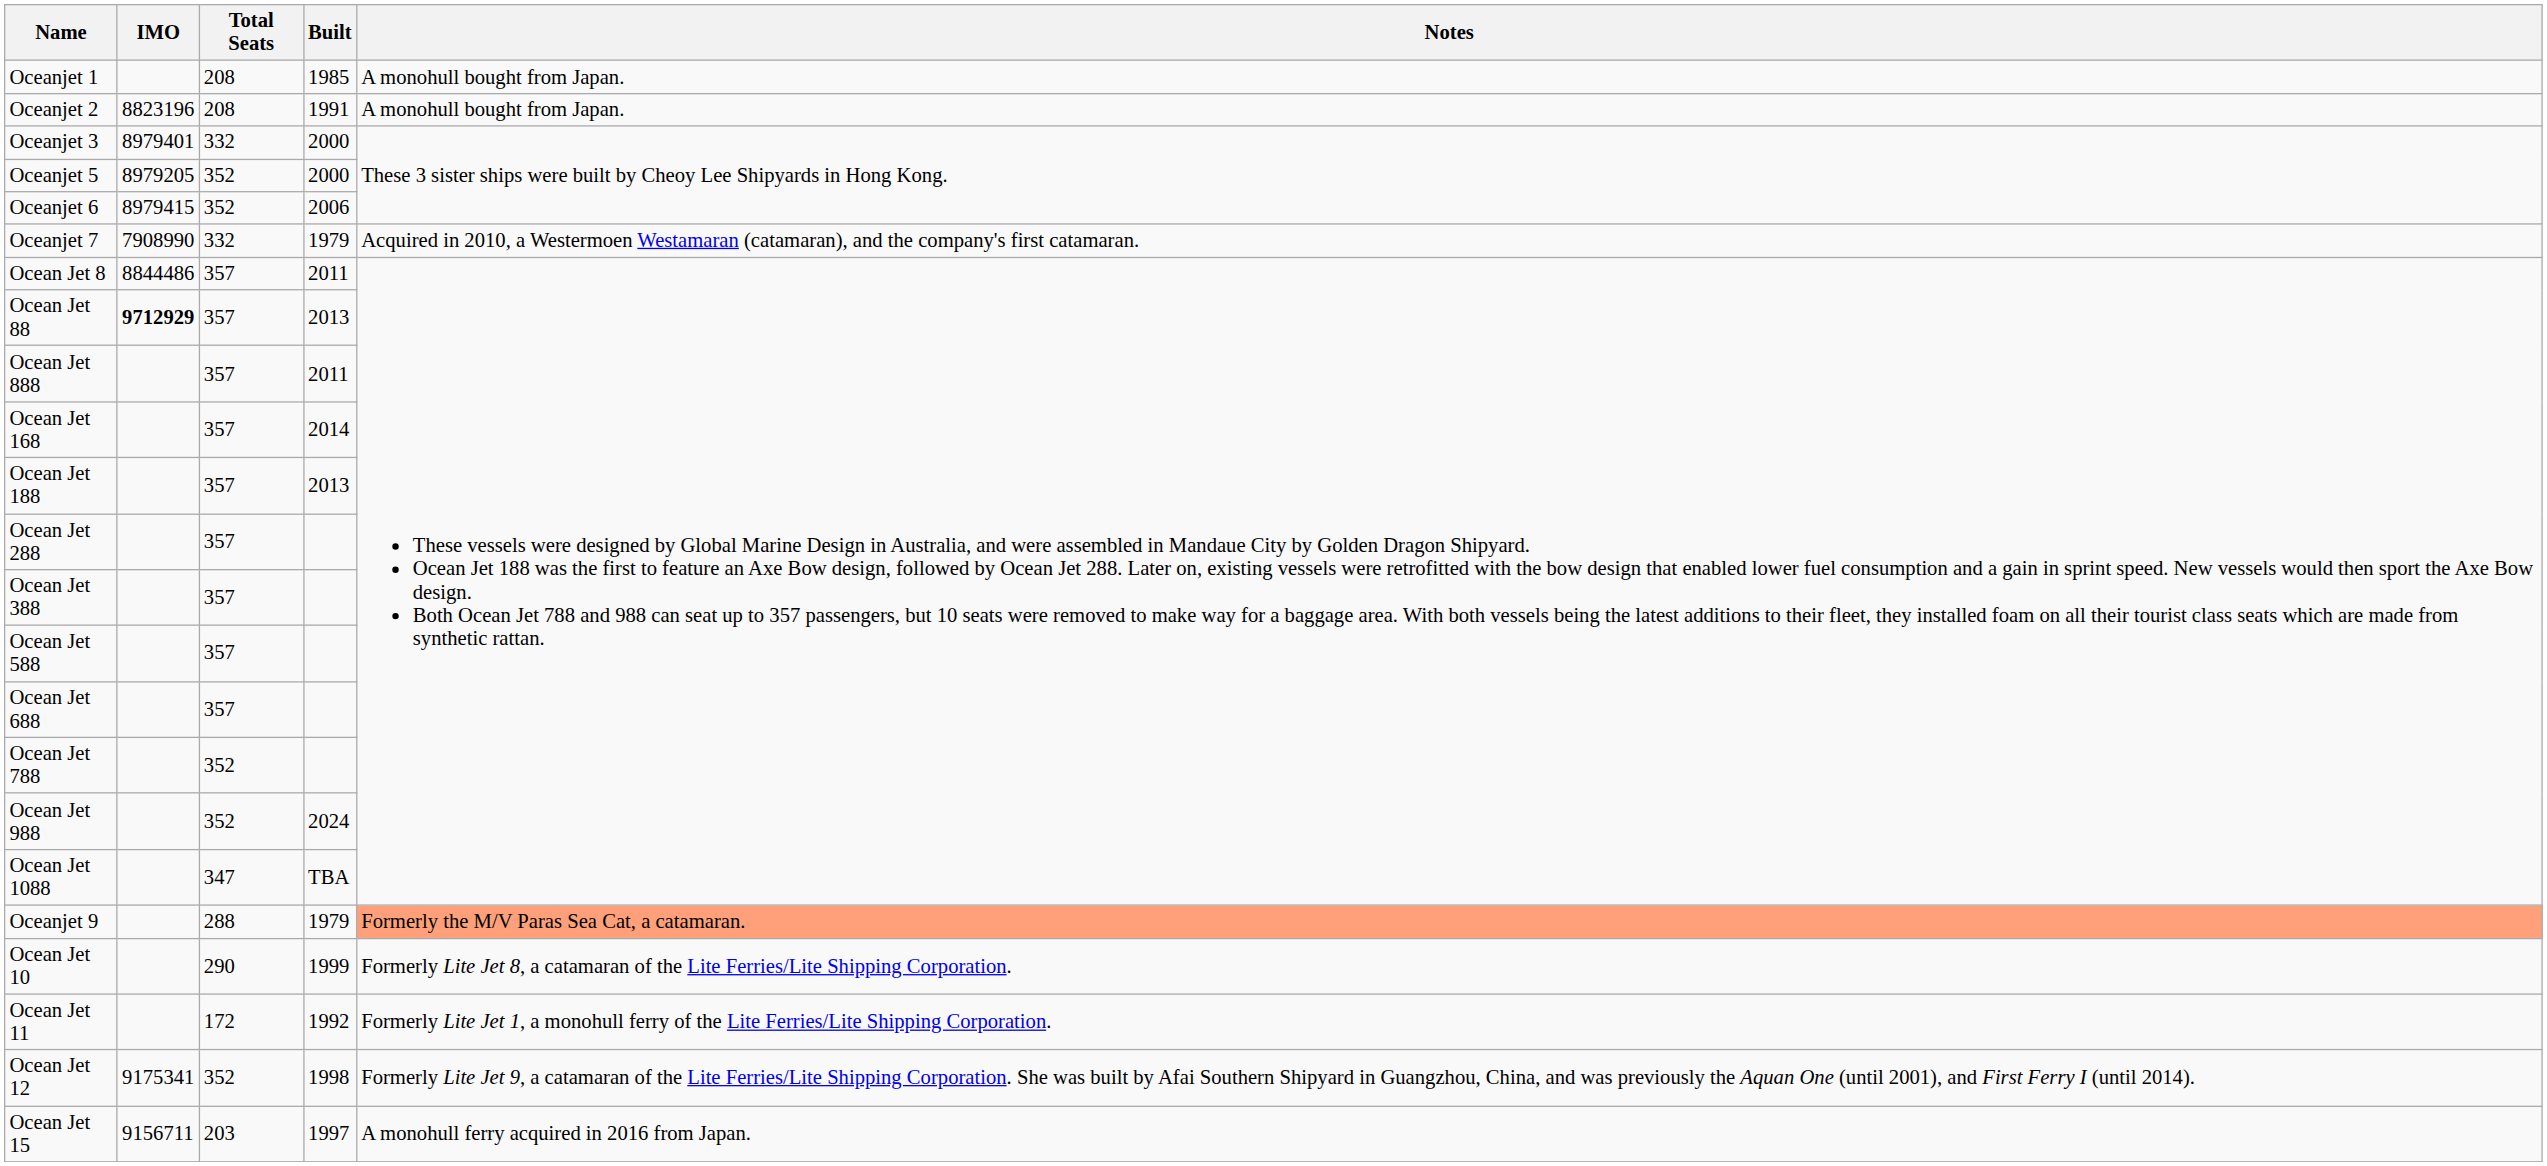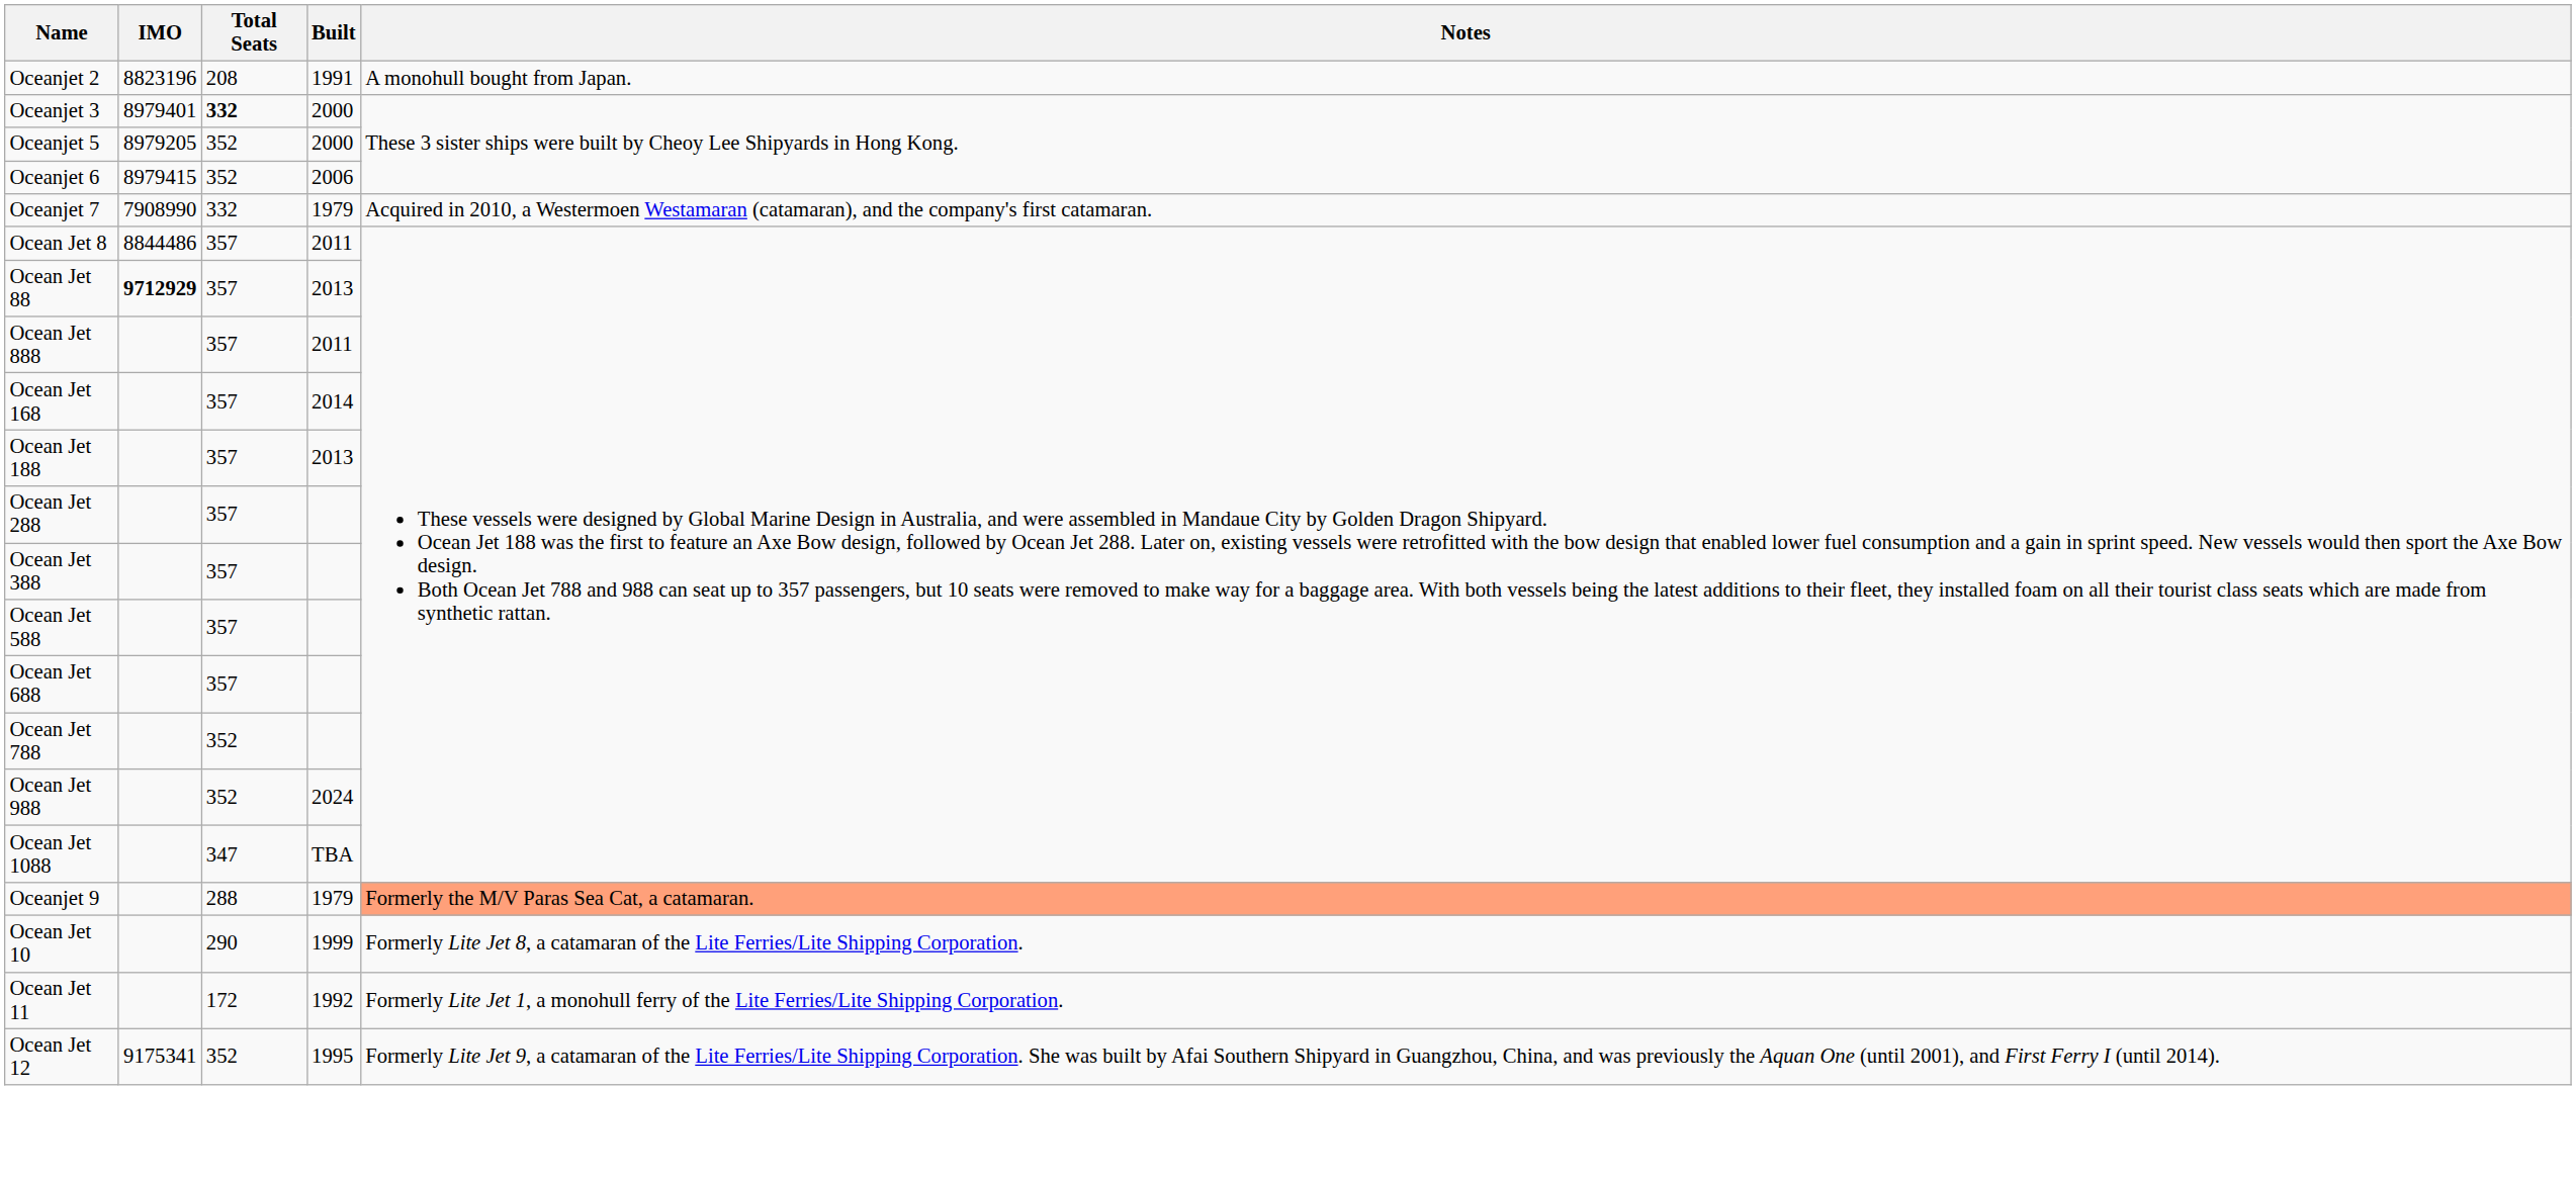- row: Oceanjet 1 | 208 | 1985 | A monohull bought from Japan.
Oceanjet 3 | Total Seats: normal -> bold
Ocean Jet 12 | Built: 1998 -> 1995
- row: Ocean Jet 15 | 9156711 | 203 | 1997 | A monohull ferry acquired in 2016 from Japan.
